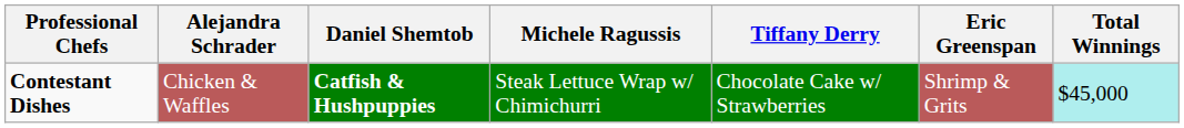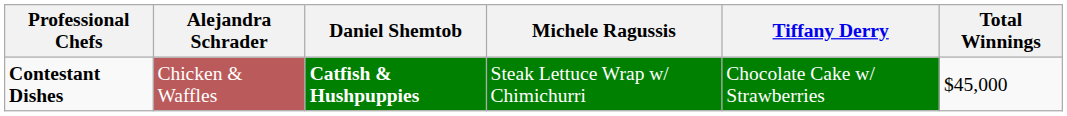- column: Eric Greenspan | Shrimp & Grits
Contestant Dishes | Total Winnings: paleturquoise background -> no background
